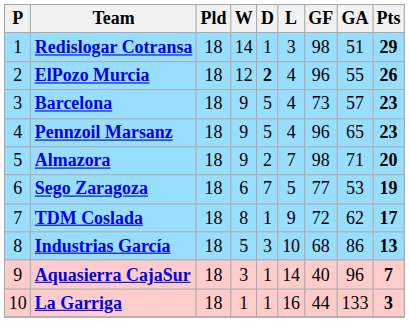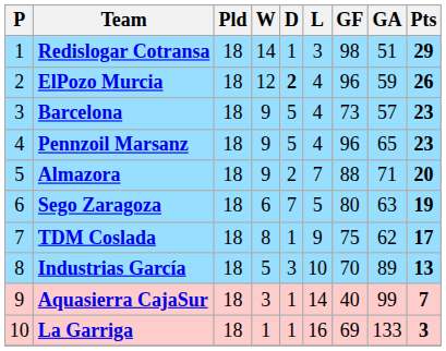ElPozo Murcia | GA: 55 -> 59
Almazora | GF: 98 -> 88
Sego Zaragoza | GF: 77 -> 80
Sego Zaragoza | GA: 53 -> 63
TDM Coslada | GF: 72 -> 75
Industrias García | GF: 68 -> 70
Industrias García | GA: 86 -> 89
Aquasierra CajaSur | GA: 96 -> 99
La Garriga | GF: 44 -> 69
